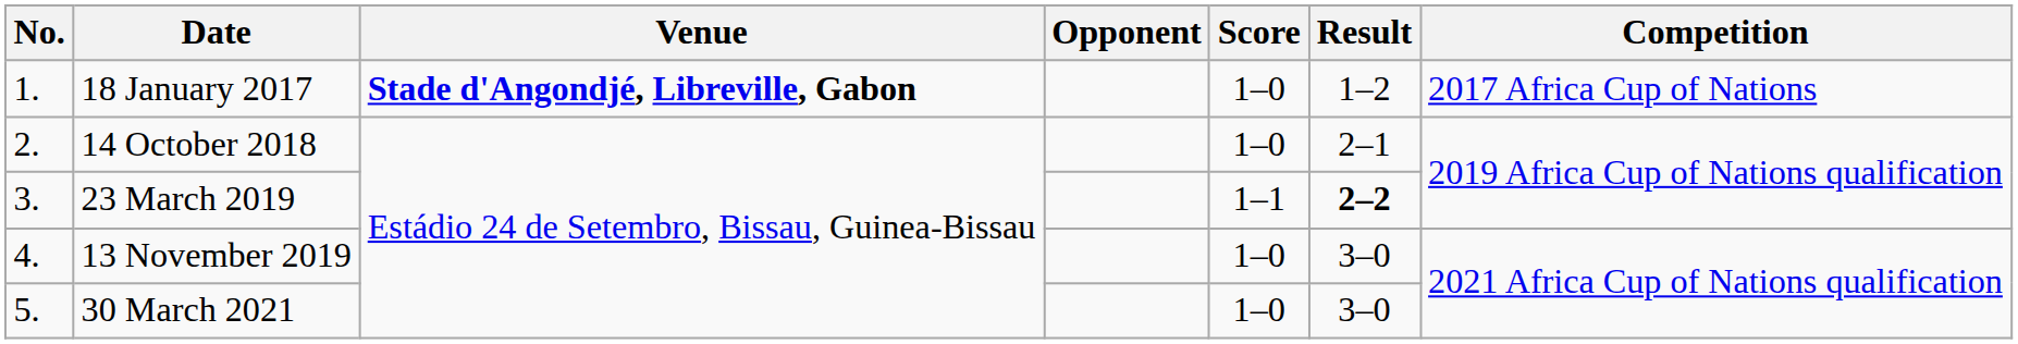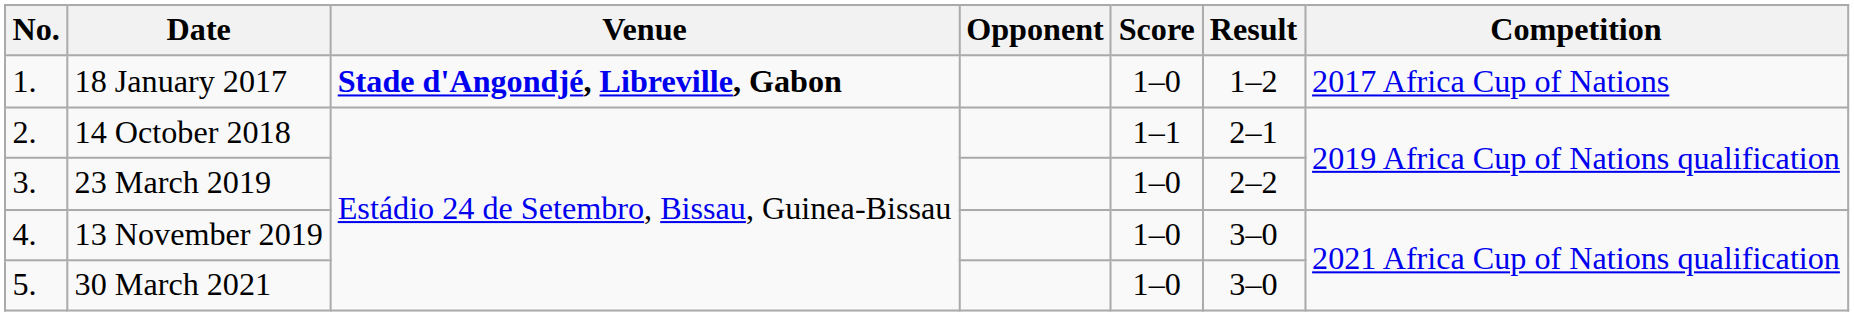14 October 2018 | Score: 1–0 -> 1–1
23 March 2019 | Score: 1–1 -> 1–0
23 March 2019 | Result: bold -> normal
